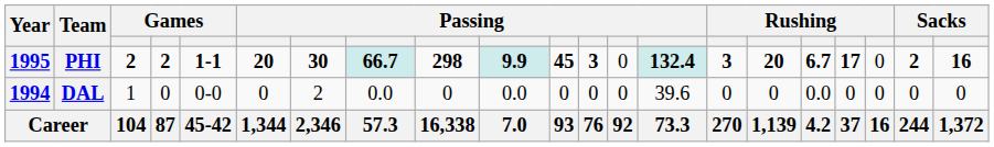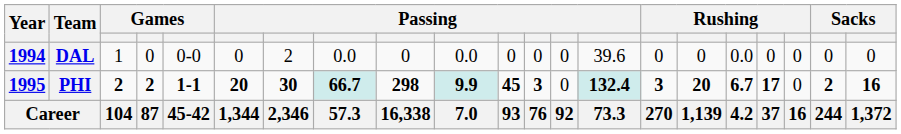rows swapped: DAL <-> PHI
